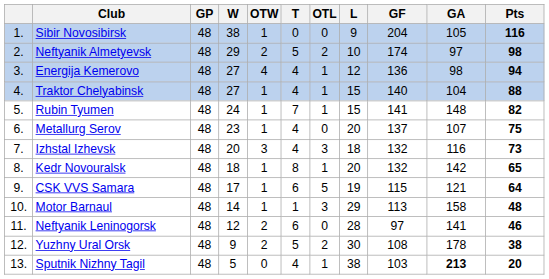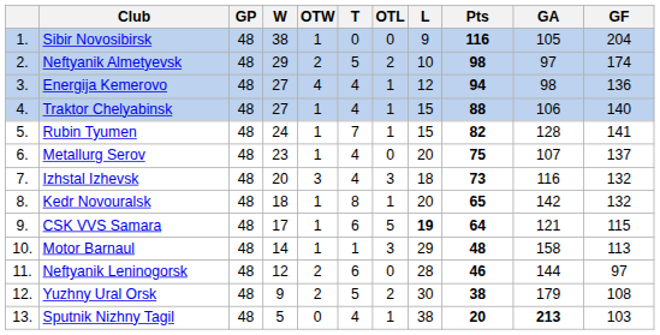columns swapped: GF <-> Pts
Traktor Chelyabinsk | GA: 104 -> 106
Rubin Tyumen | GA: 148 -> 128
CSK VVS Samara | L: normal -> bold
Neftyanik Leninogorsk | GA: 141 -> 144
Yuzhny Ural Orsk | GA: 178 -> 179
